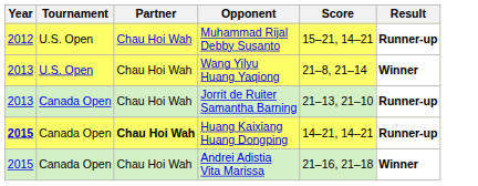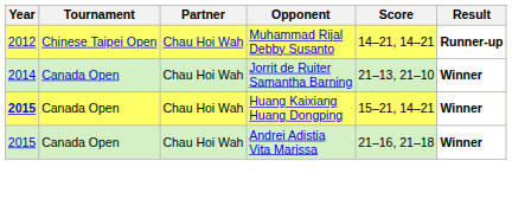Muhammad Rijal Debby Susanto | Tournament: U.S. Open -> Chinese Taipei Open
Muhammad Rijal Debby Susanto | Score: 15–21, 14–21 -> 14–21, 14–21
- row: 2013 | U.S. Open | Chau Hoi Wah | Wang Yilyu Huang Yaqiong | 21–8, 21–14 | Winner
Jorrit de Ruiter Samantha Barning | Year: 2013 -> 2014
Jorrit de Ruiter Samantha Barning | Result: Runner-up -> Winner
Huang Kaixiang Huang Dongping | Partner: bold -> normal
Huang Kaixiang Huang Dongping | Score: 14–21, 14–21 -> 15–21, 14–21
Huang Kaixiang Huang Dongping | Result: Runner-up -> Winner
